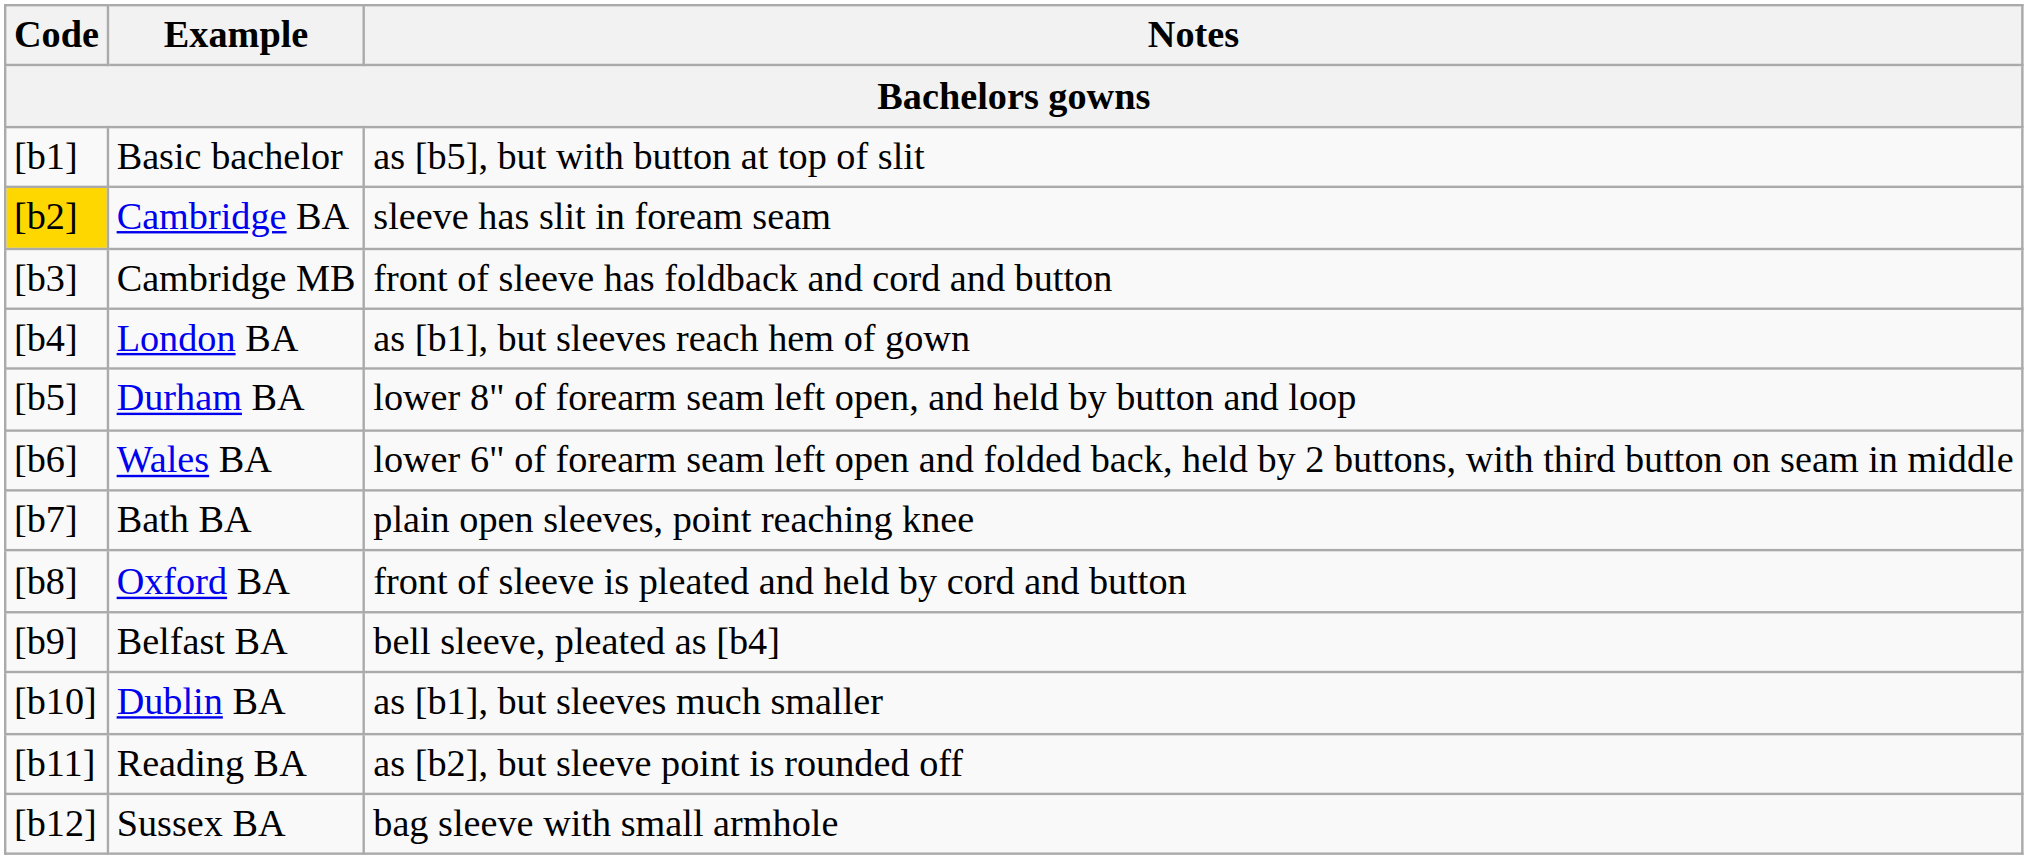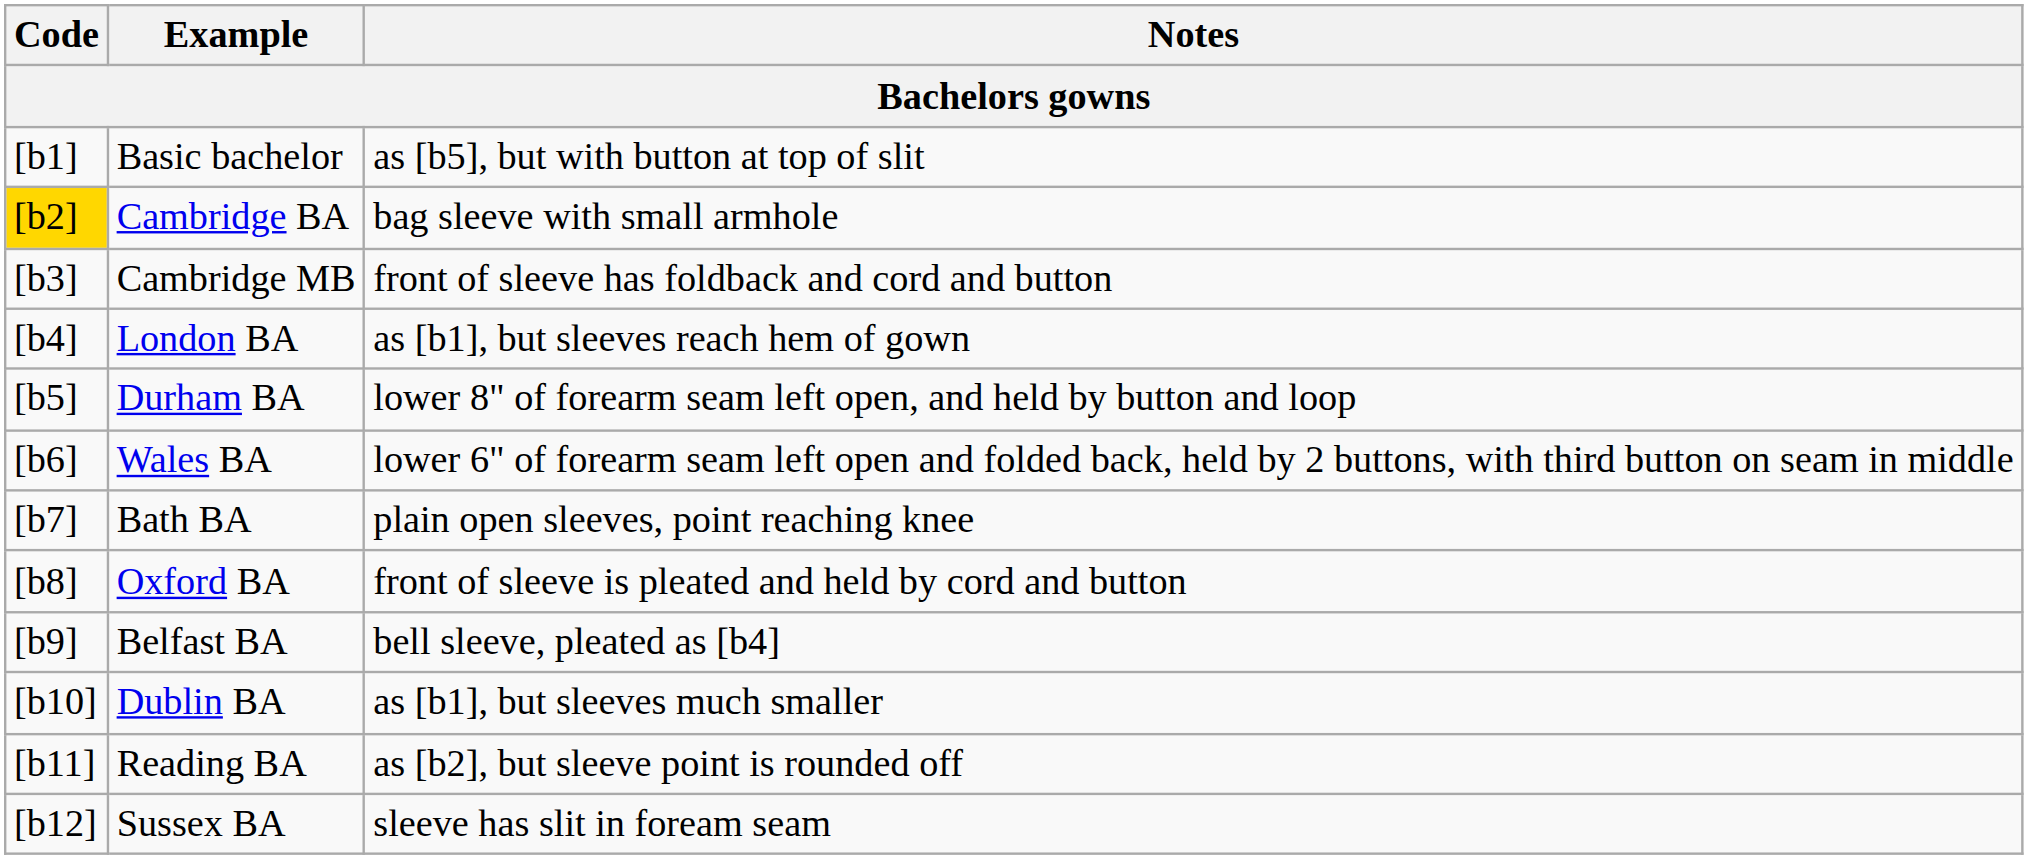Cambridge BA | Notes: sleeve has slit in foream seam -> bag sleeve with small armhole
Sussex BA | Notes: bag sleeve with small armhole -> sleeve has slit in foream seam
